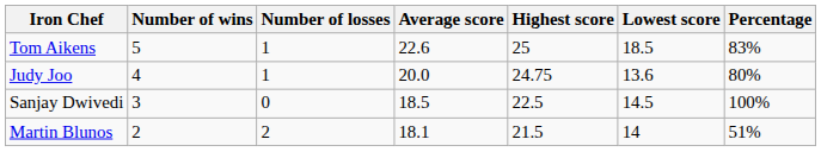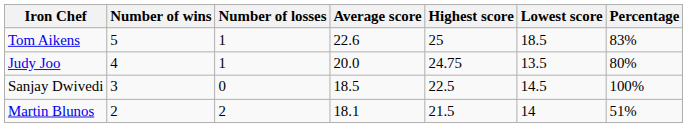Judy Joo | Lowest score: 13.6 -> 13.5
